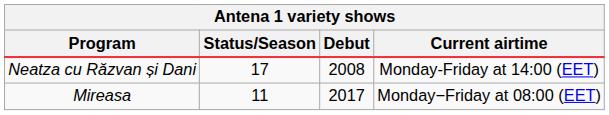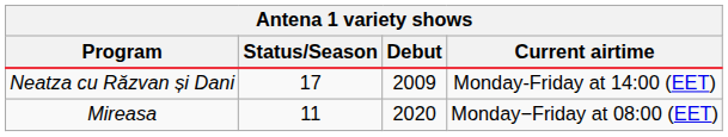Neatza cu Răzvan și Dani | Debut: 2008 -> 2009
Mireasa | Debut: 2017 -> 2020
